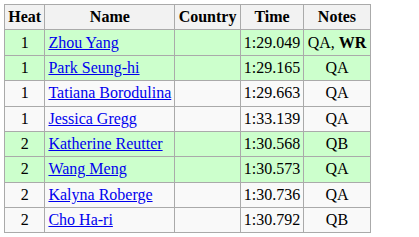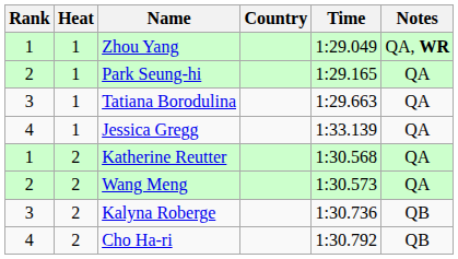+ column: Rank | 1 | 2 | 3 | 4 | 1 | 2 | 3 | 4
Katherine Reutter | Notes: QB -> QA
Kalyna Roberge | Notes: QA -> QB
